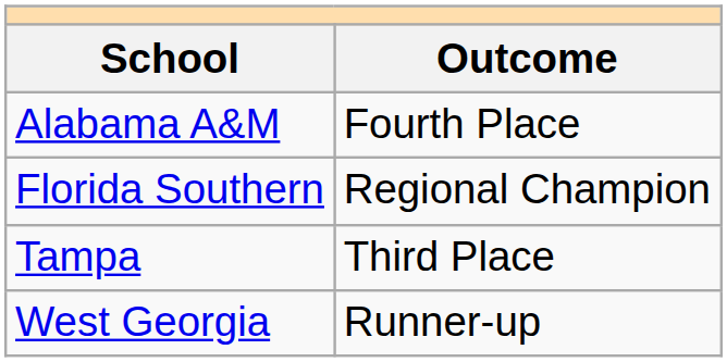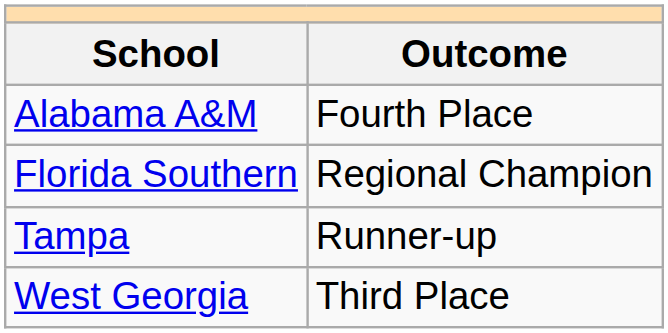Tampa | Outcome: Third Place -> Runner-up
West Georgia | Outcome: Runner-up -> Third Place
